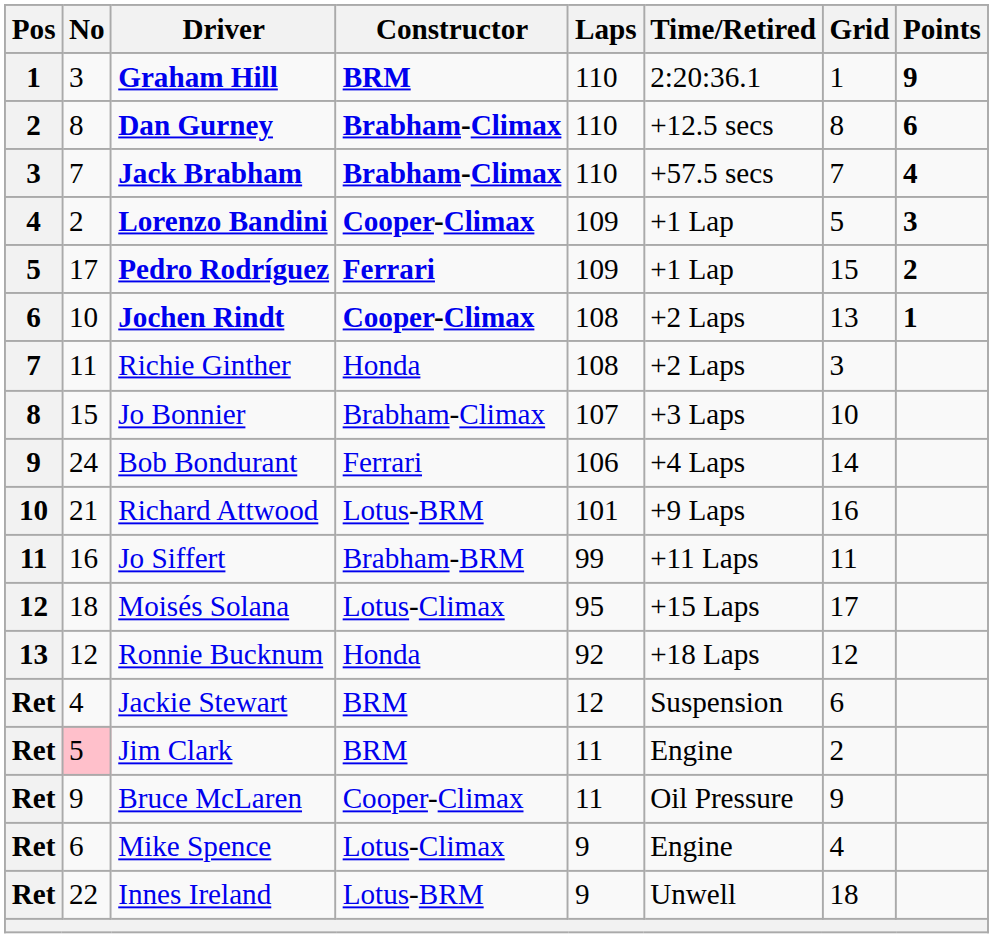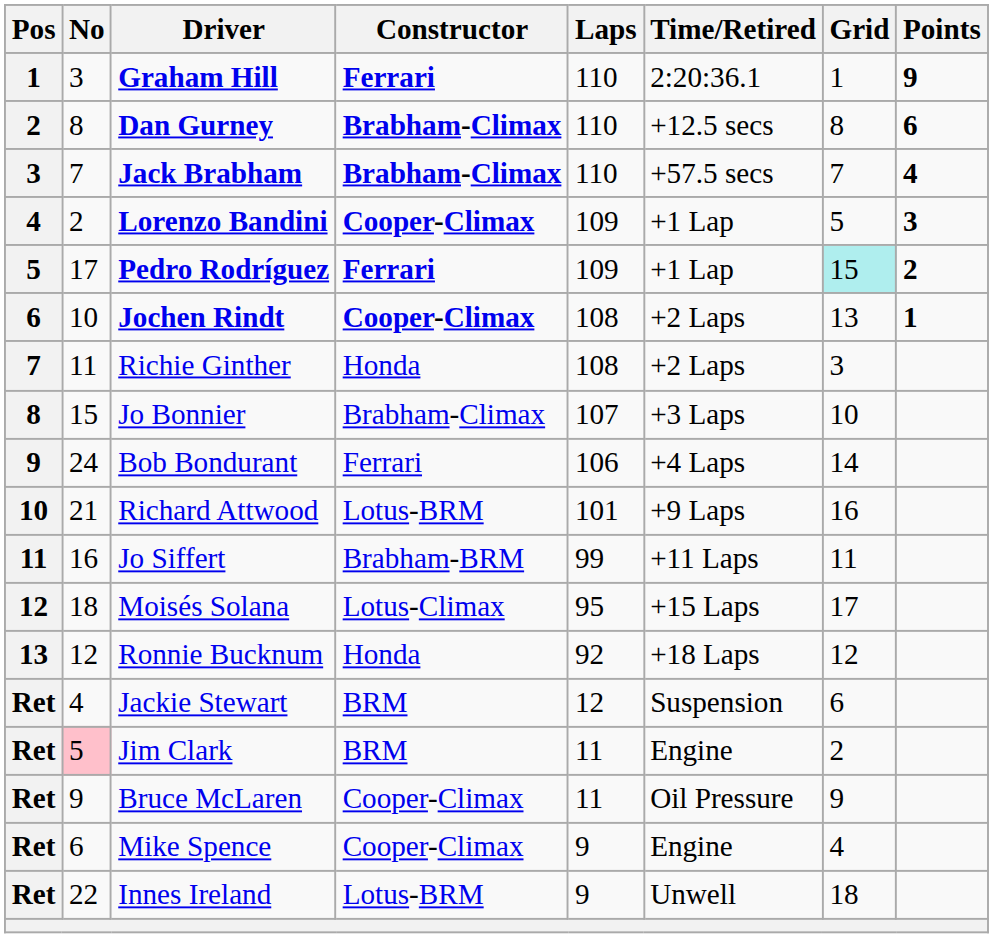Graham Hill | Constructor: BRM -> Ferrari
Pedro Rodríguez | Grid: no background -> paleturquoise background
Mike Spence | Constructor: Lotus-Climax -> Cooper-Climax
